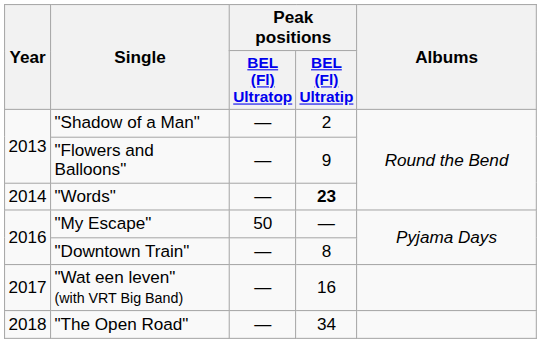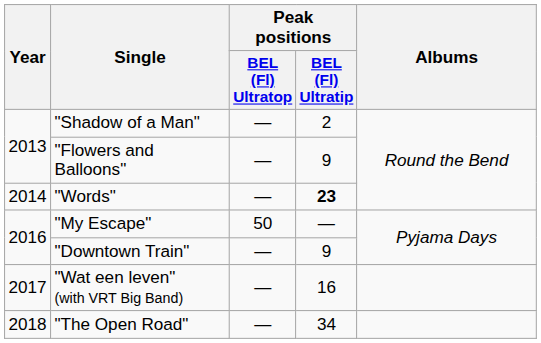"Downtown Train" | Peak positions / BEL (Fl) Ultratip: 8 -> 9
